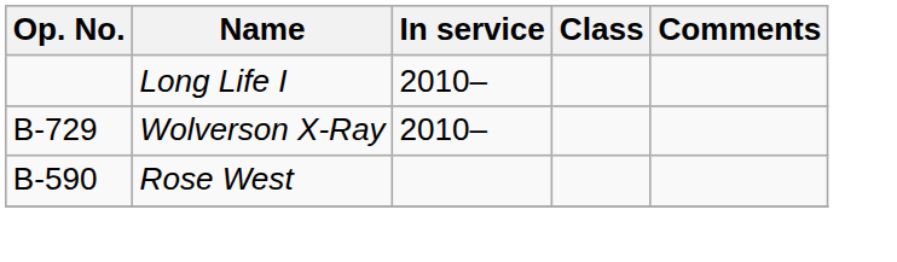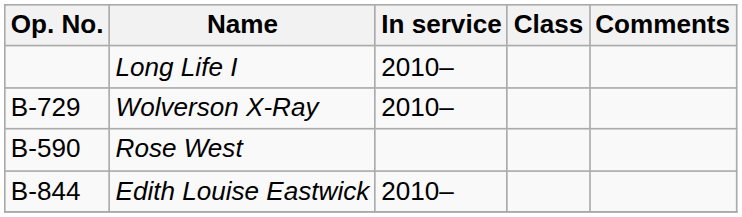+ row: B-844 | Edith Louise Eastwick | 2010–
